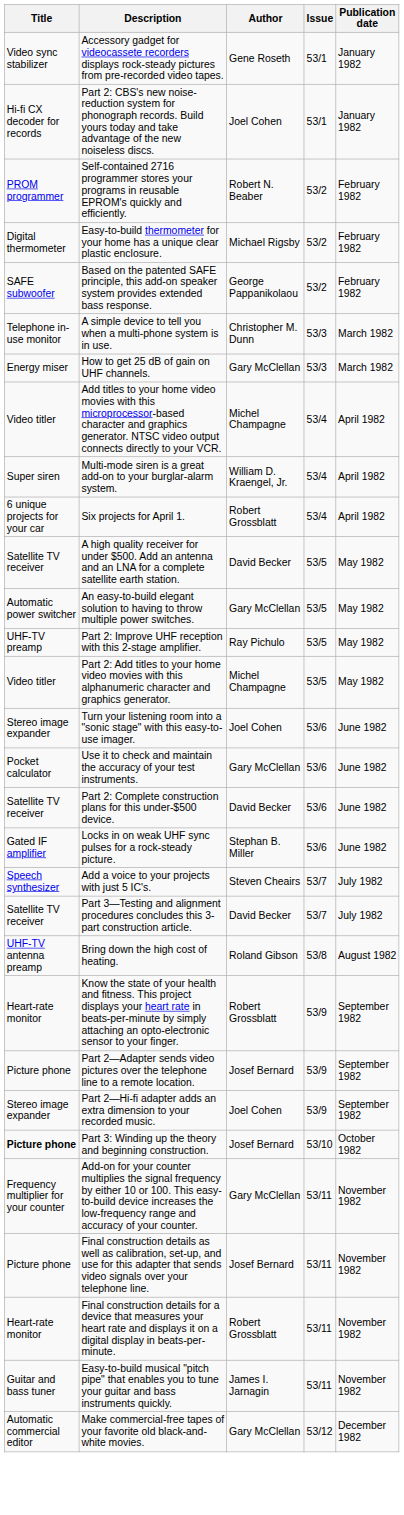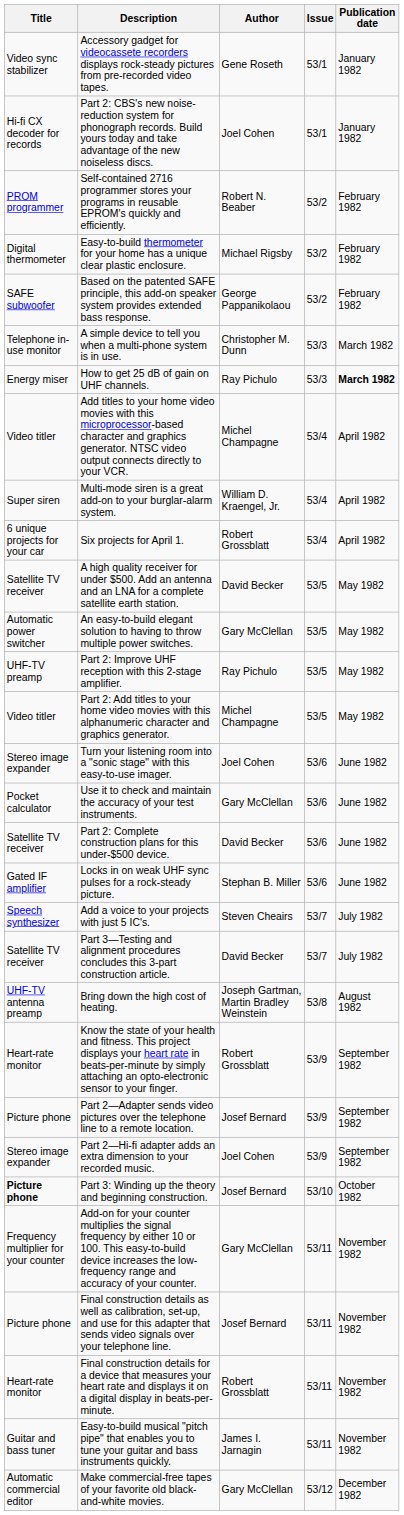How to get 25 dB of gain on UHF channels. | Author: Gary McClellan -> Ray Pichulo
How to get 25 dB of gain on UHF channels. | Publication date: normal -> bold
Bring down the high cost of heating. | Author: Roland Gibson -> Joseph Gartman, Martin Bradley Weinstein
